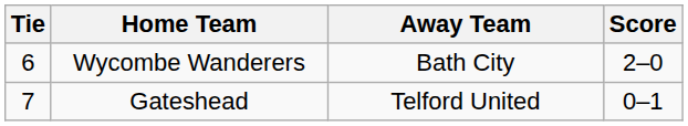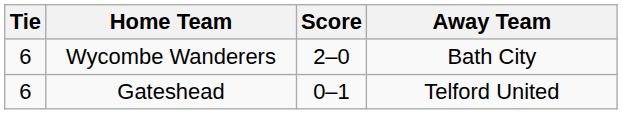columns swapped: Score <-> Away Team
Gateshead | Tie: 7 -> 6
